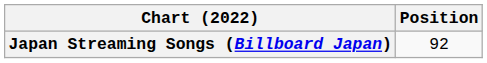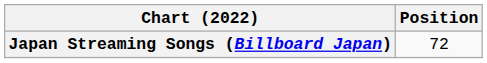Japan Streaming Songs (Billboard Japan) | Position: 92 -> 72
